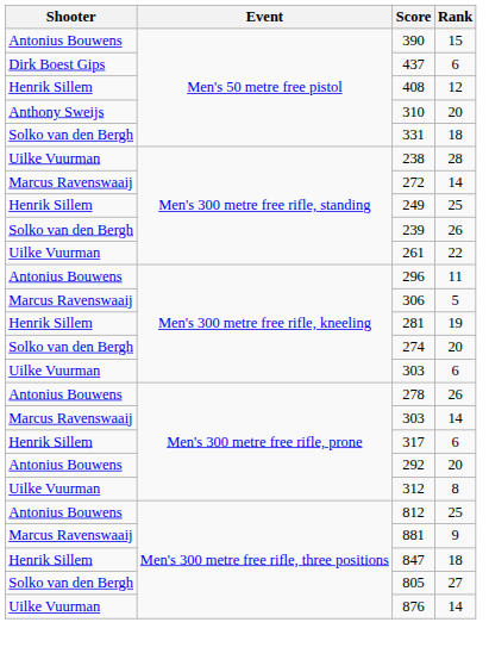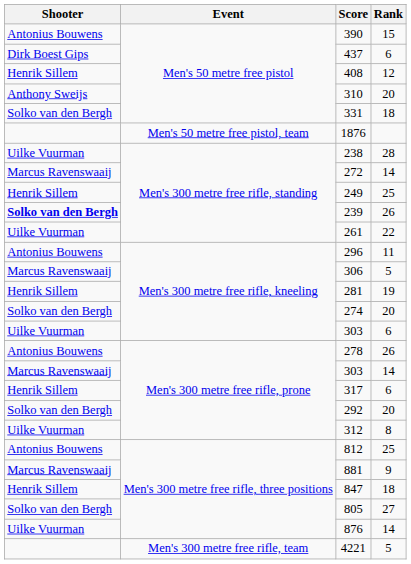+ row: Men's 50 metre free pistol, team | 1876
239 | Shooter: normal -> bold
292 | Shooter: Antonius Bouwens -> Solko van den Bergh
+ row: Men's 300 metre free rifle, team | 4221 | 5
